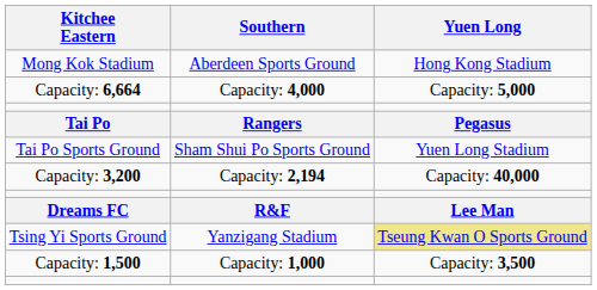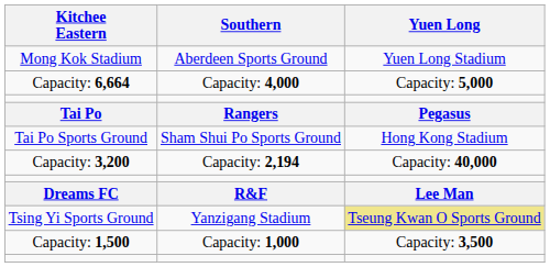Mong Kok Stadium | Yuen Long: Hong Kong Stadium -> Yuen Long Stadium
Tai Po Sports Ground | Yuen Long: Yuen Long Stadium -> Hong Kong Stadium
